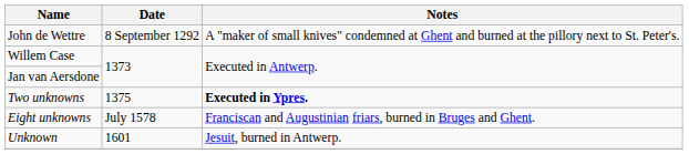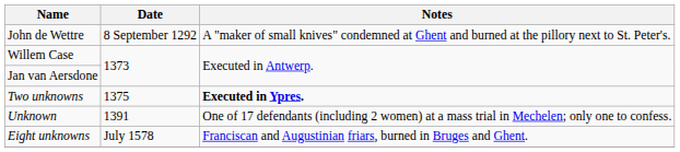+ row: Unknown | 1391 | One of 17 defendants (including 2 women) at a mass trial in Mechelen; only one to confess.
- row: Unknown | 1601 | Jesuit, burned in Antwerp.
